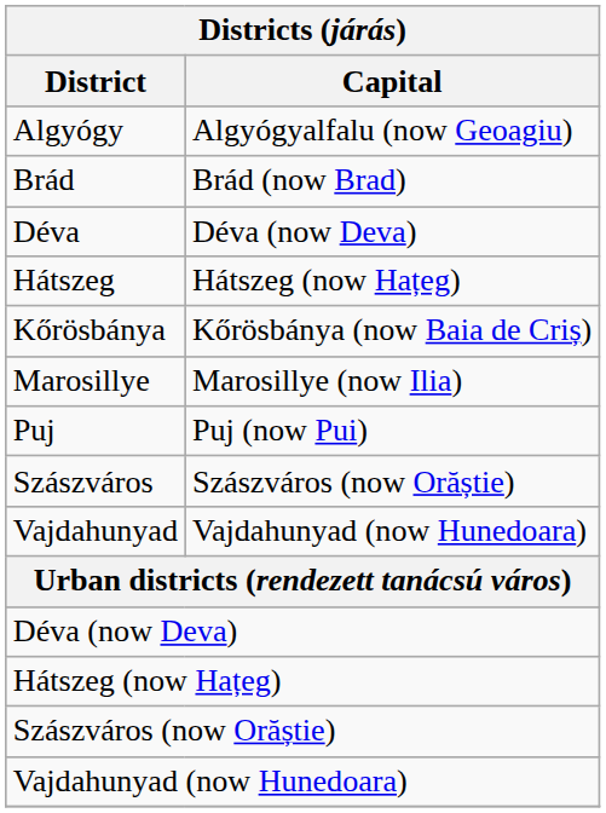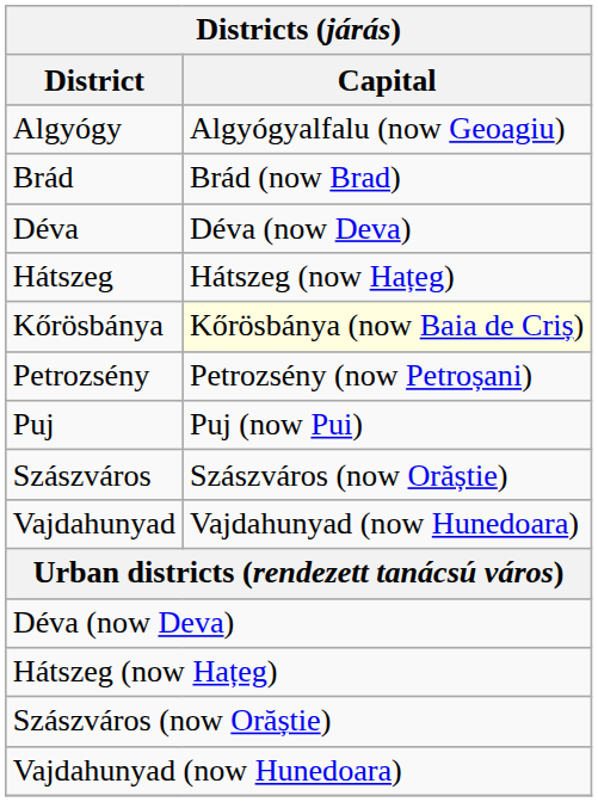Kőrösbánya | Capital: no background -> lightyellow background
- row: Marosillye | Marosillye (now Ilia)
+ row: Petrozsény | Petrozsény (now Petroșani)
